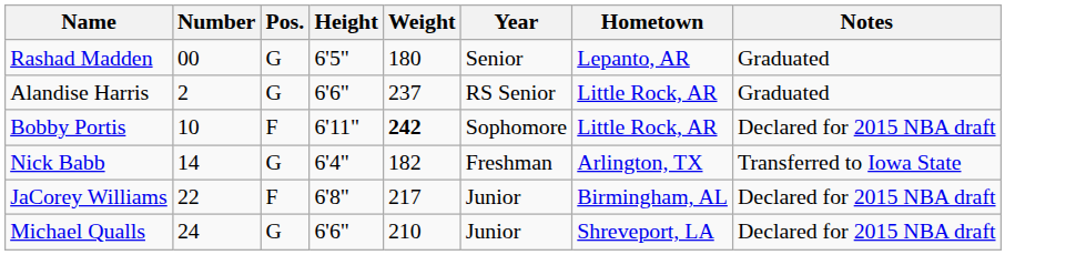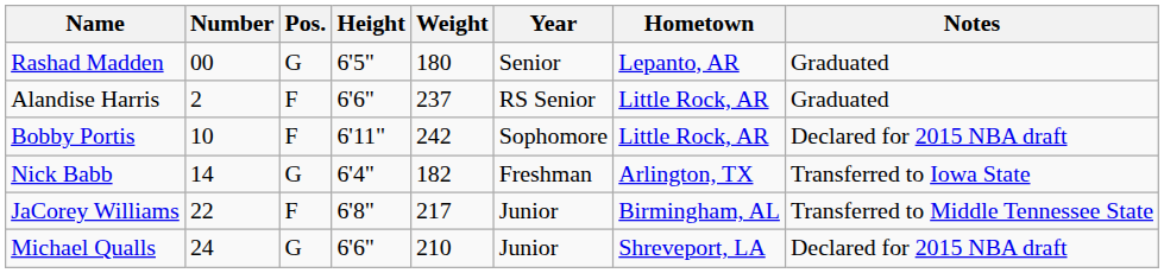Alandise Harris | Pos.: G -> F
Bobby Portis | Weight: bold -> normal
JaCorey Williams | Notes: Declared for 2015 NBA draft -> Transferred to Middle Tennessee State
